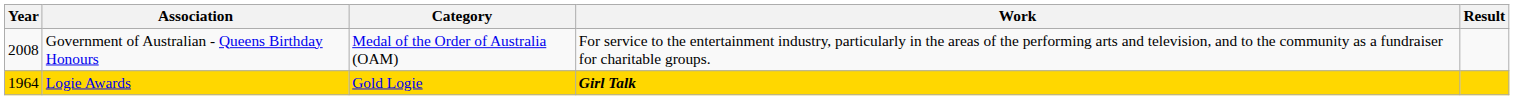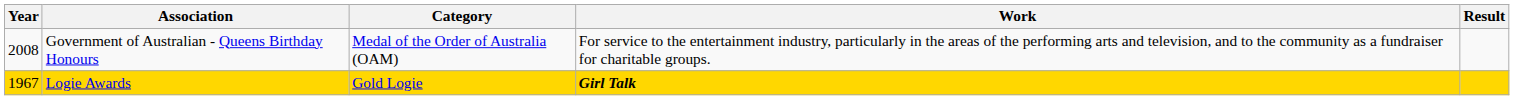Logie Awards | Year: 1964 -> 1967
